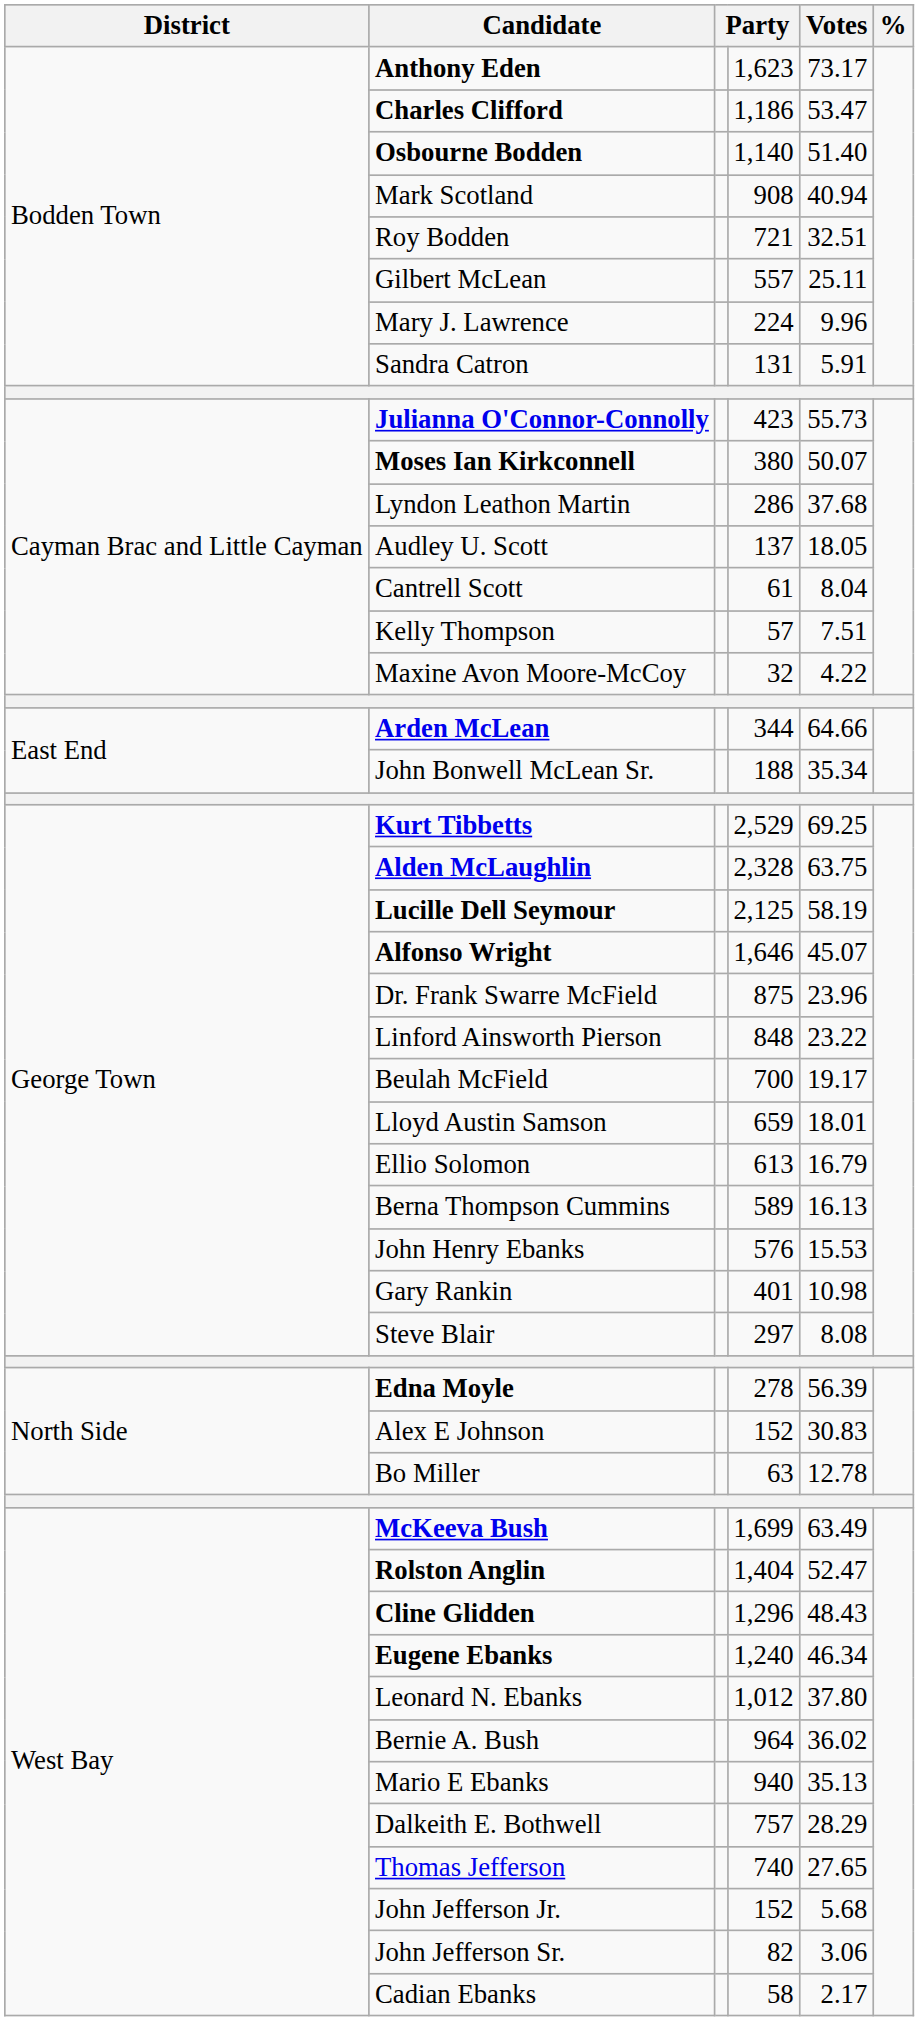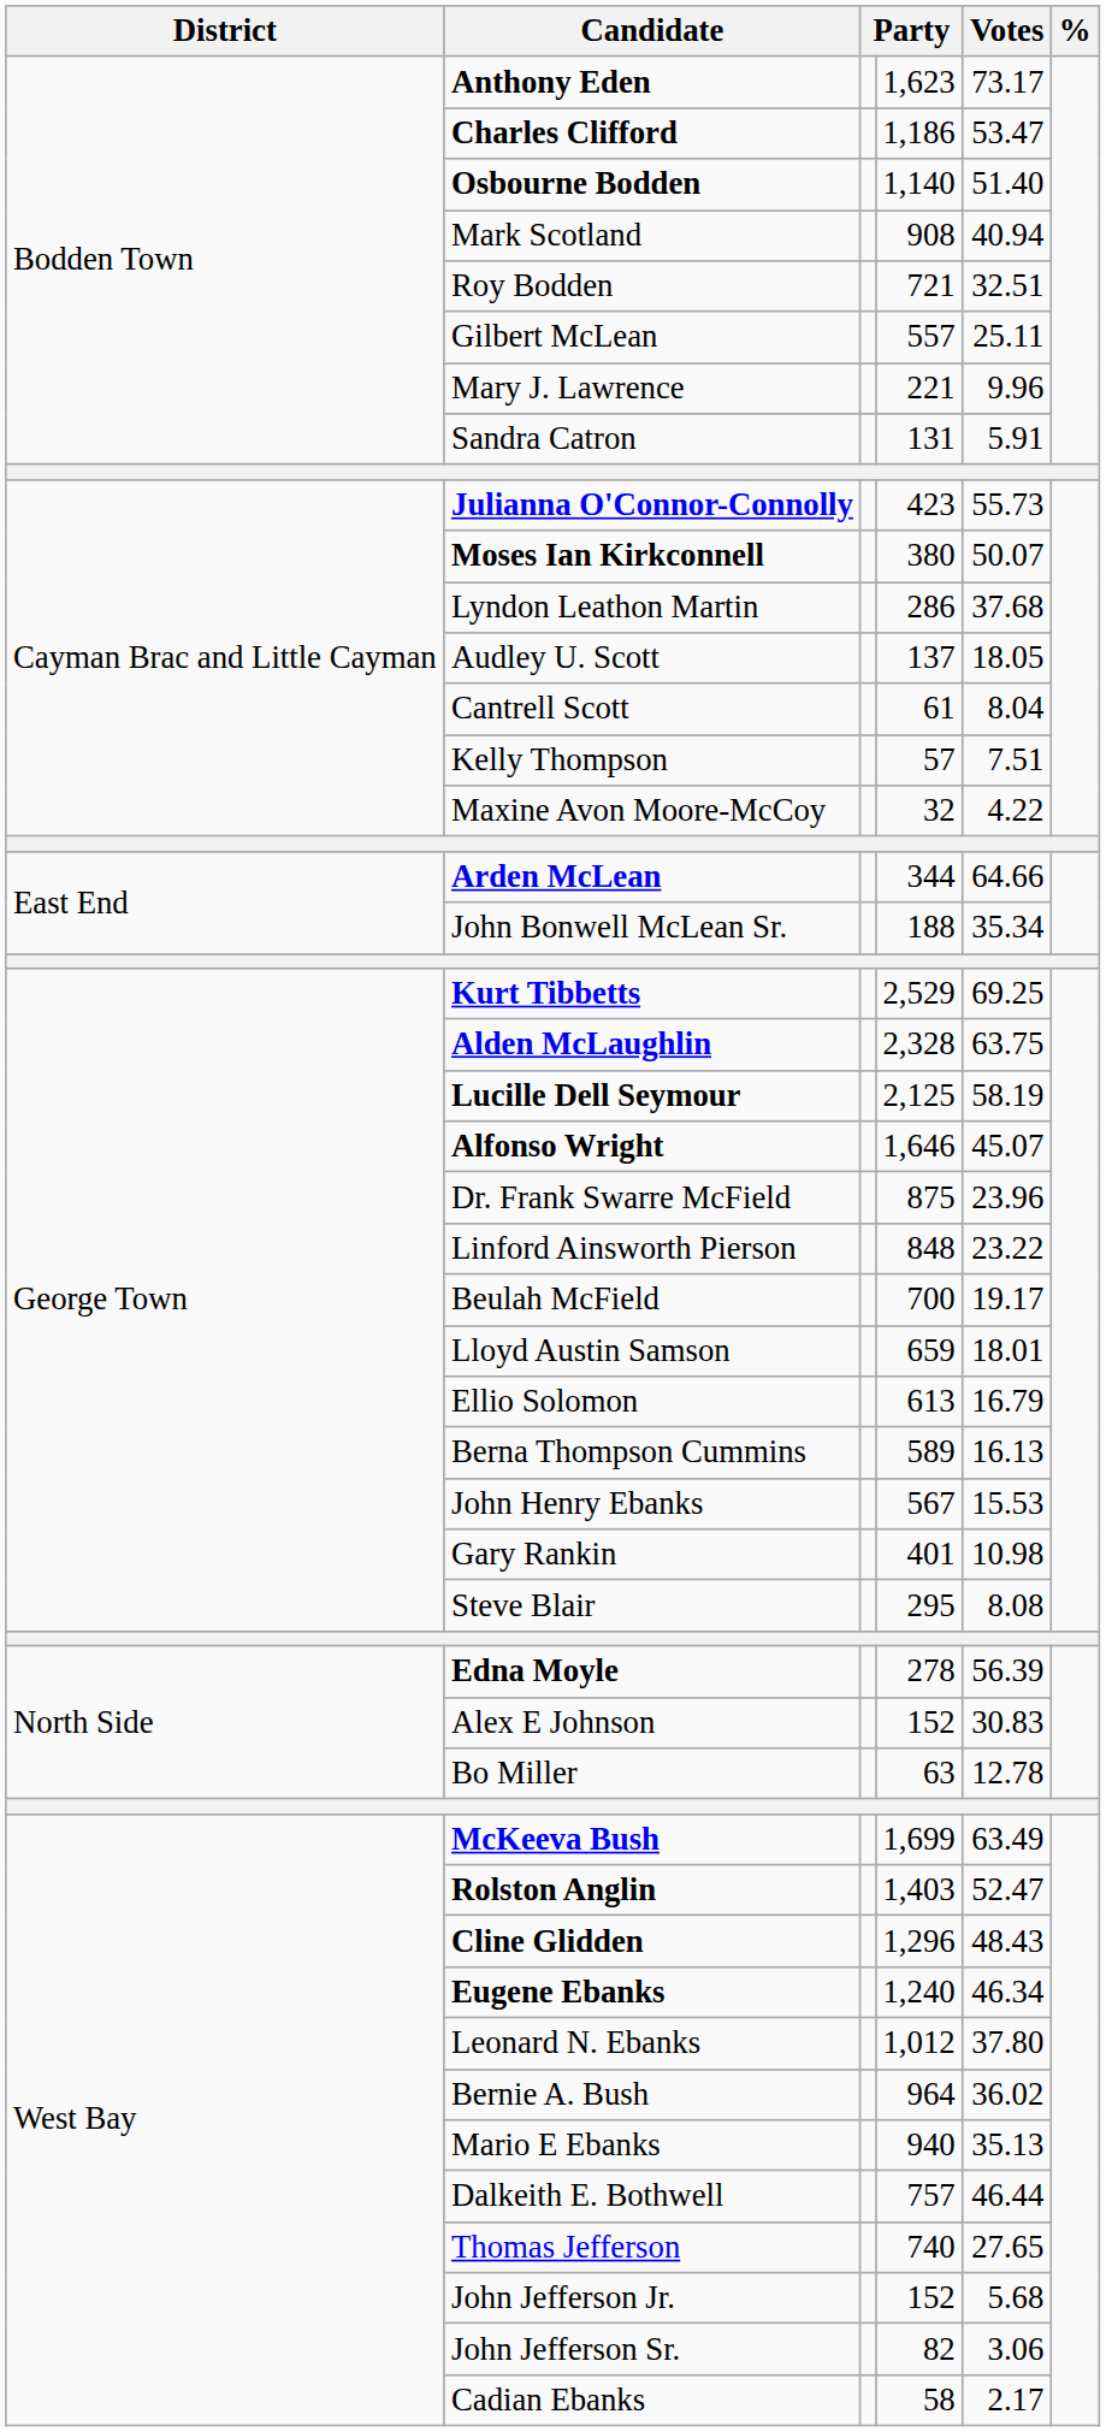Mary J. Lawrence | column 4: 224 -> 221
John Henry Ebanks | column 4: 576 -> 567
Steve Blair | column 4: 297 -> 295
Rolston Anglin | column 4: 1,404 -> 1,403
Dalkeith E. Bothwell | Votes: 28.29 -> 46.44
